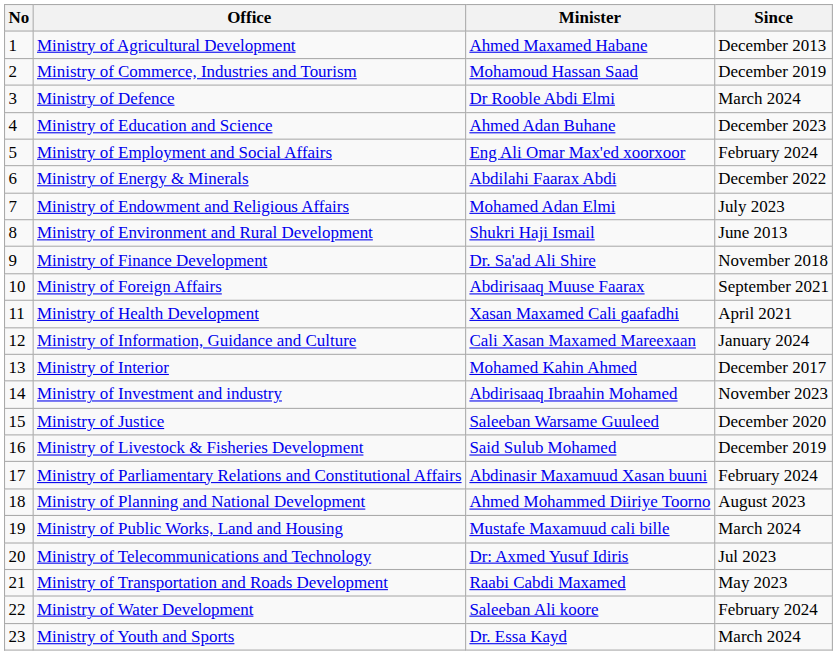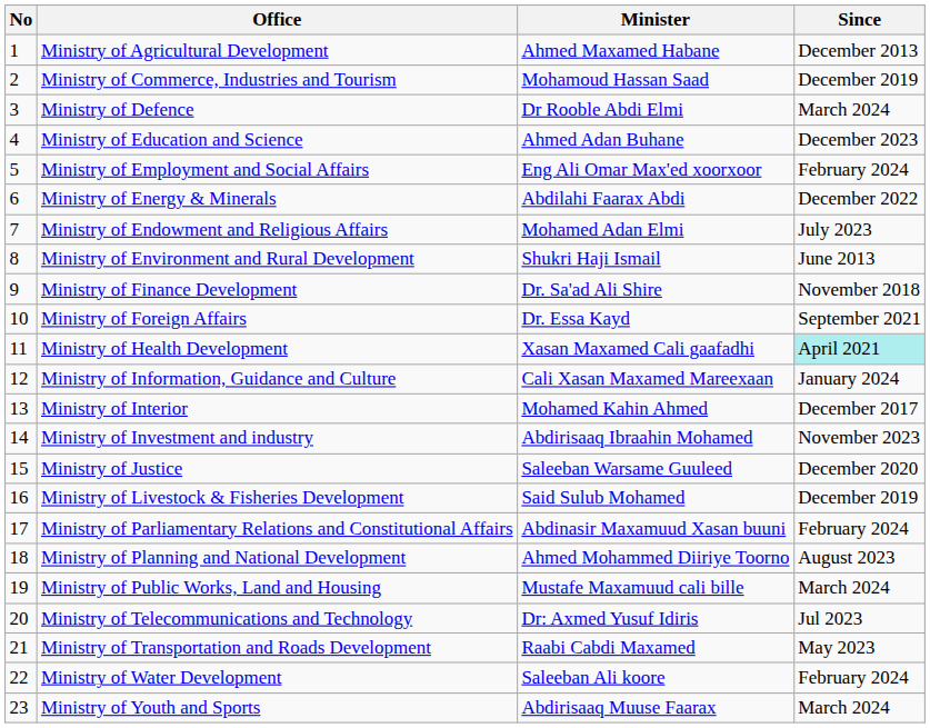Ministry of Foreign Affairs | Minister: Abdirisaaq Muuse Faarax -> Dr. Essa Kayd
Ministry of Health Development | Since: no background -> paleturquoise background
Ministry of Youth and Sports | Minister: Dr. Essa Kayd -> Abdirisaaq Muuse Faarax
